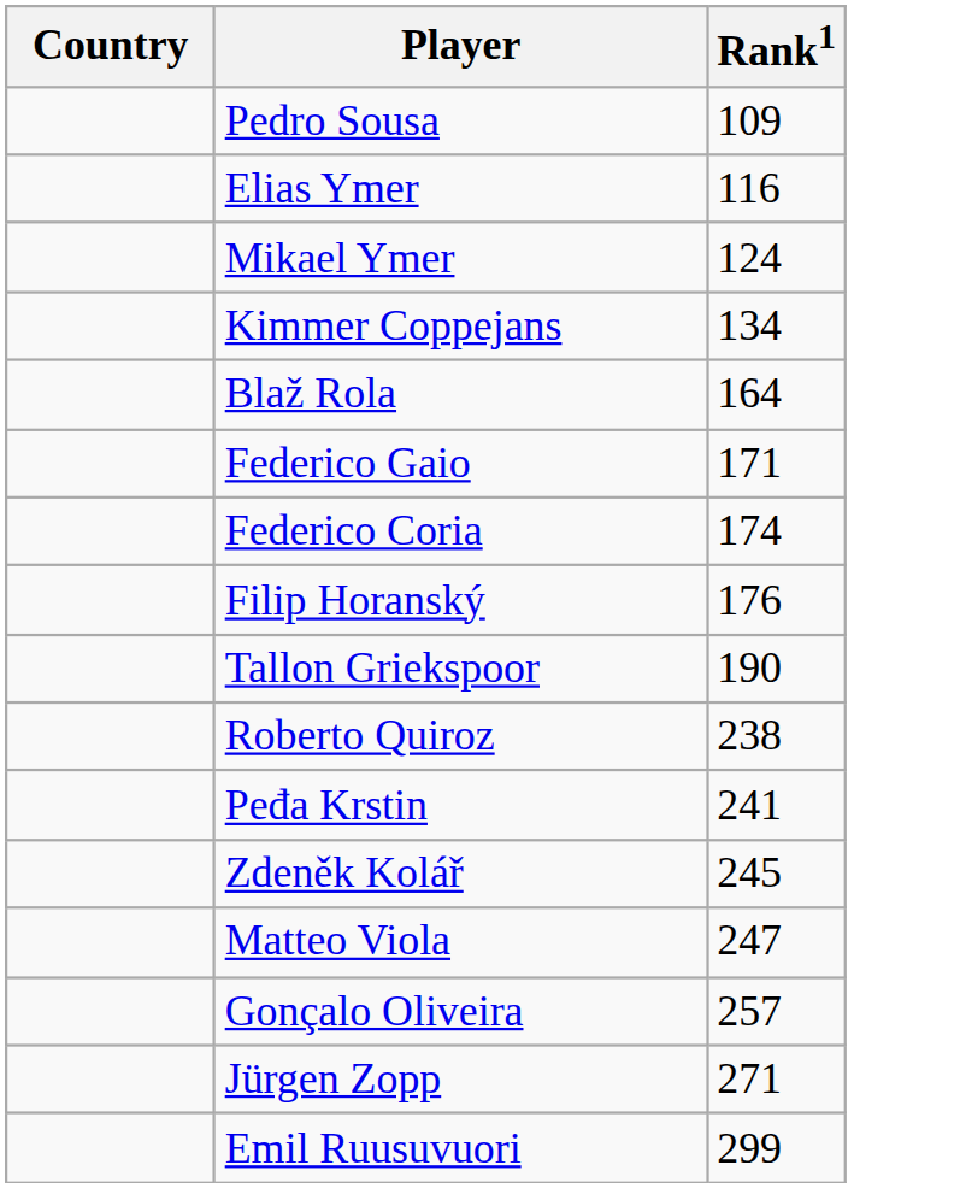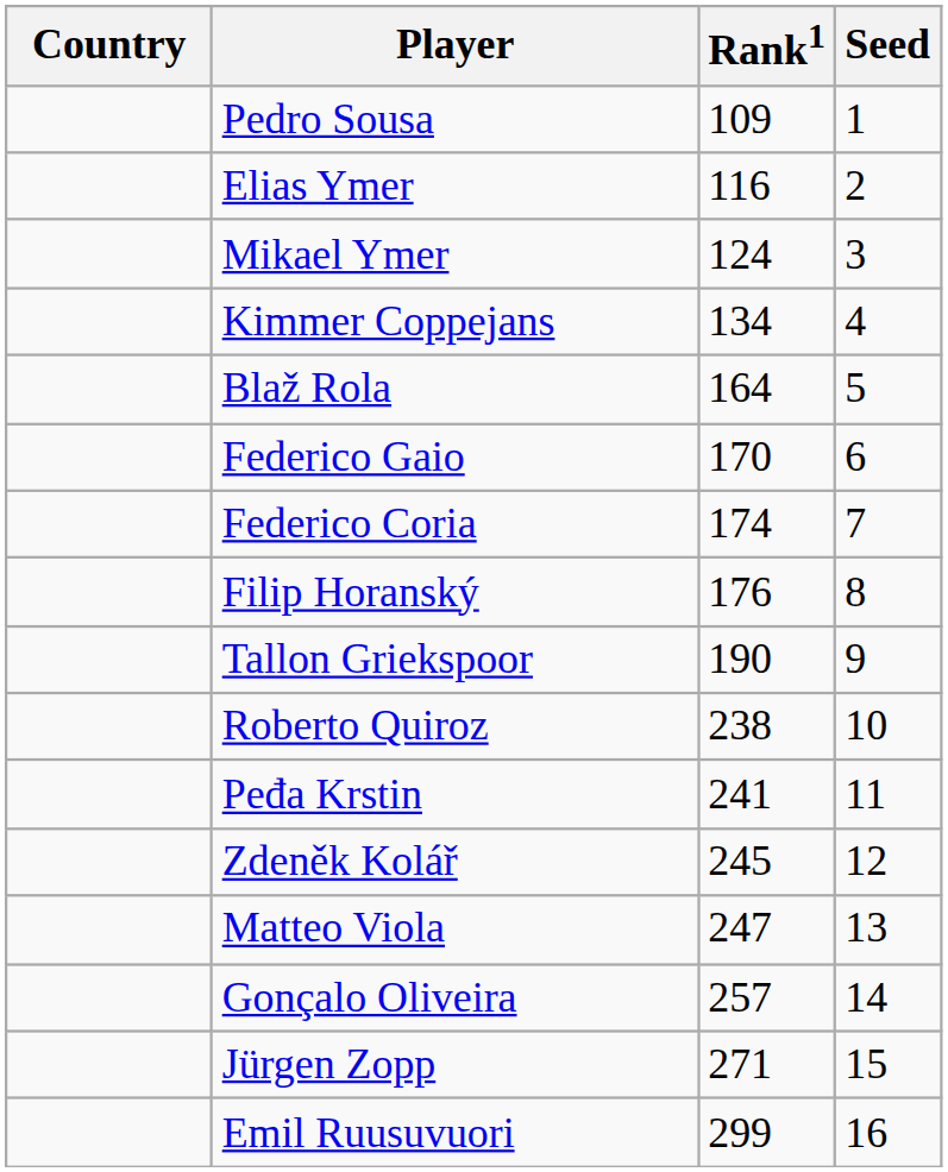+ column: Seed | 1 | 2 | 3 | 4 | 5 | 6 | 7 | 8 | 9 | 10 | 11 | 12 | 13 | 14 | 15 | 16
Federico Gaio | Rank1: 171 -> 170
